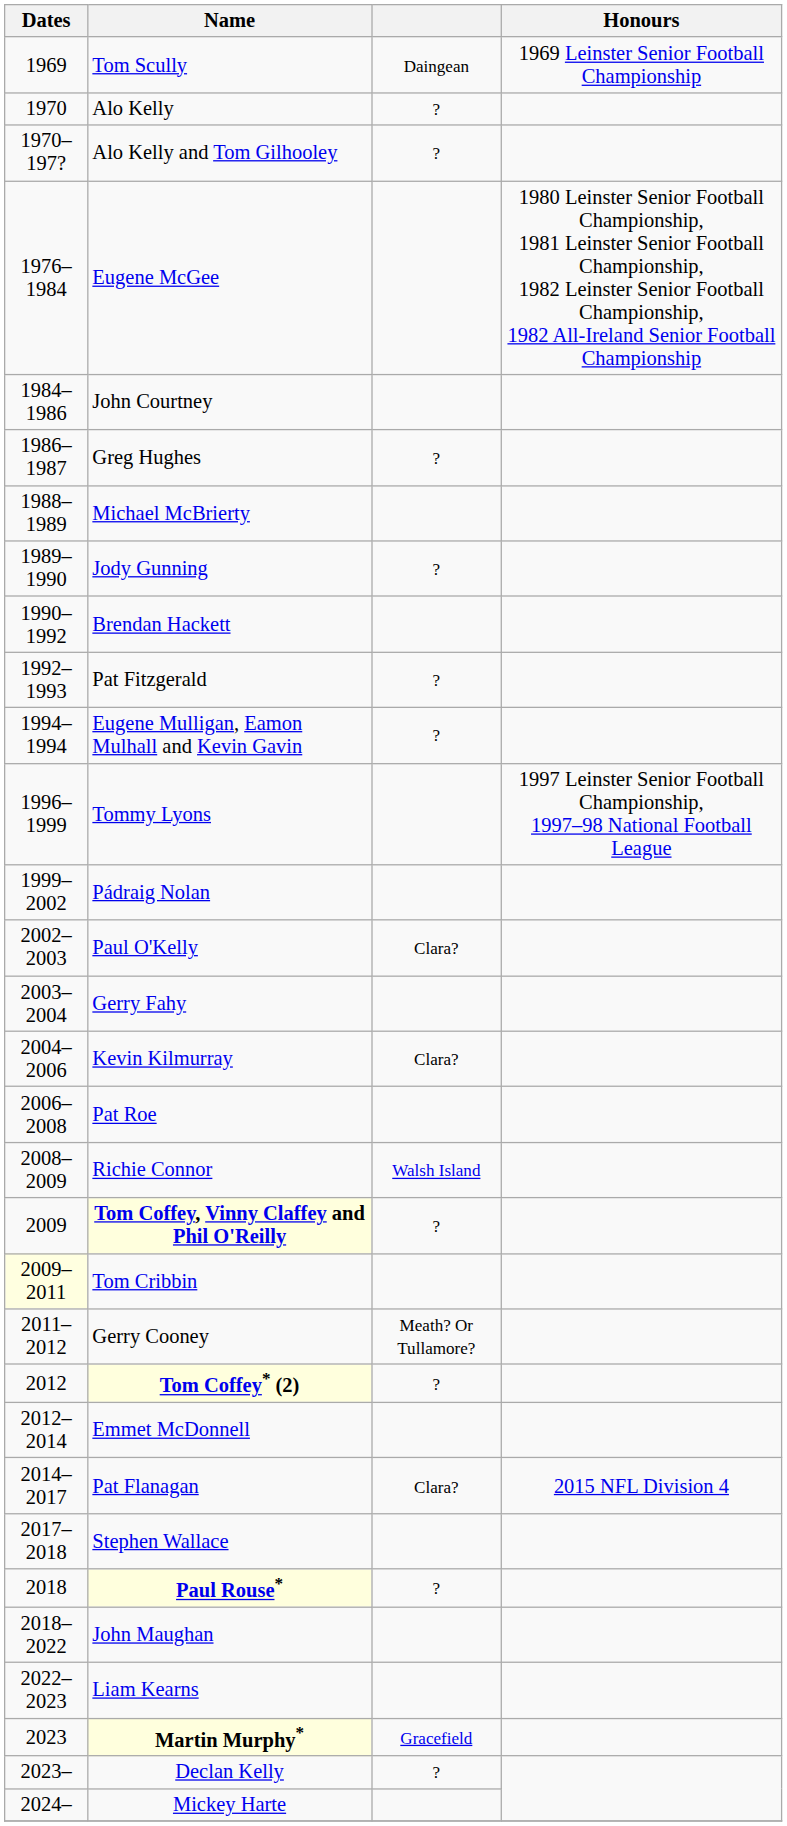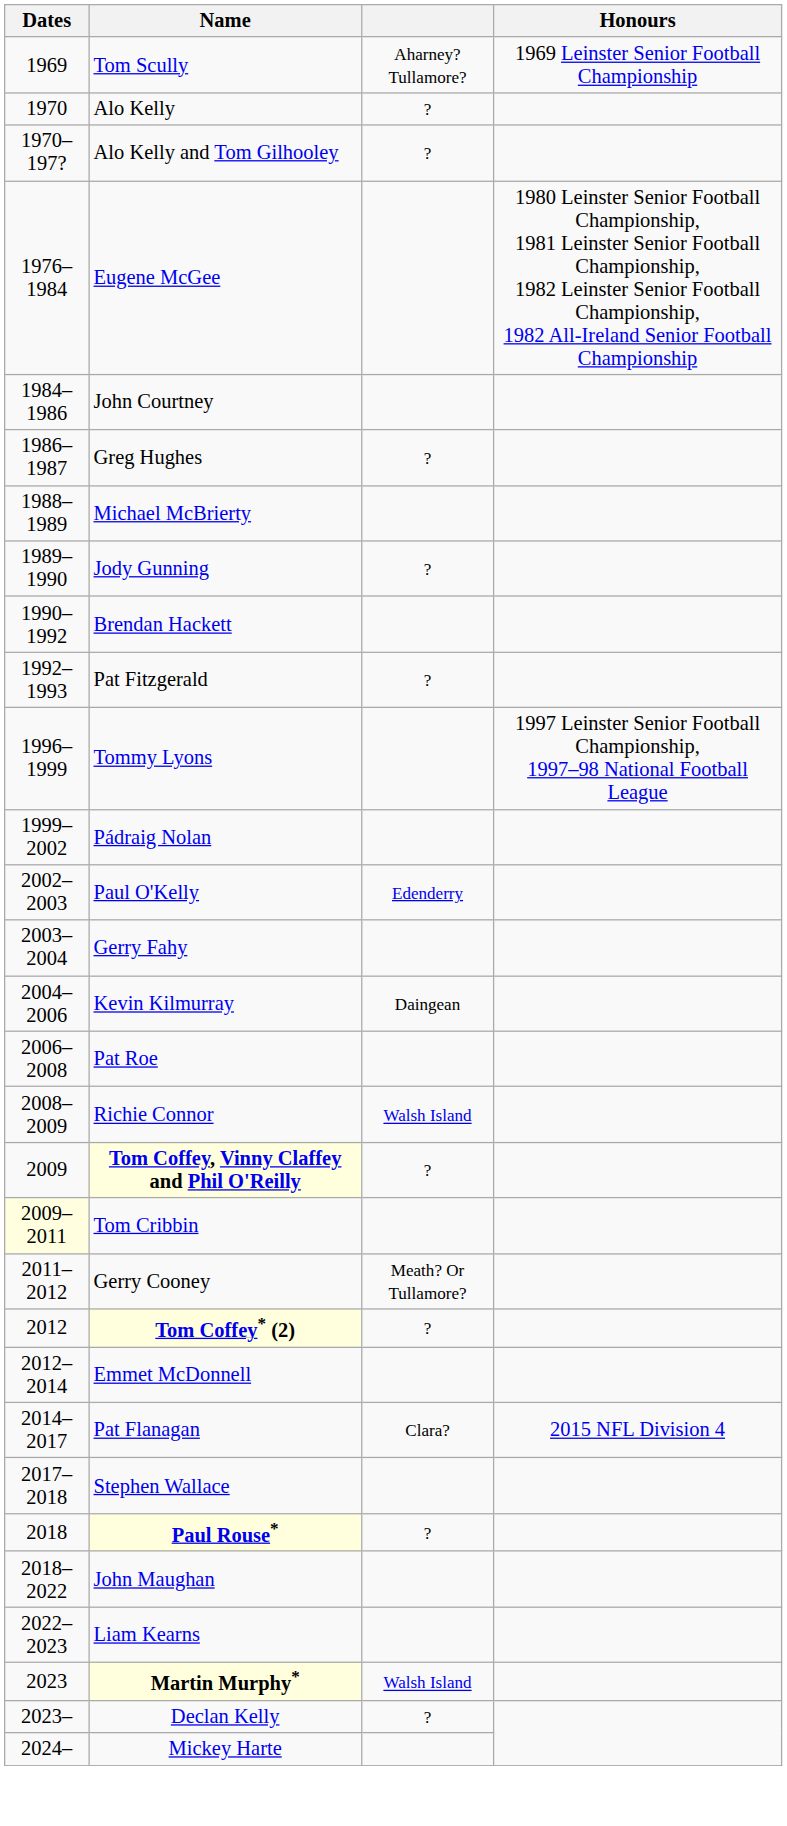Tom Scully | column 3: Daingean -> Aharney? Tullamore?
- row: 1994–1994 | Eugene Mulligan, Eamon Mulhall and Kevin Gavin | ?
Paul O'Kelly | column 3: Clara? -> Edenderry
Kevin Kilmurray | column 3: Clara? -> Daingean
Martin Murphy* | column 3: Gracefield -> Walsh Island
